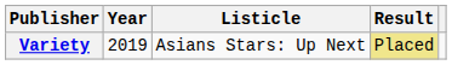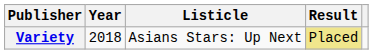Variety | Year: 2019 -> 2018
